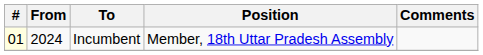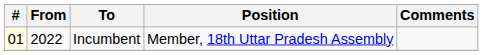Incumbent | From: 2024 -> 2022
